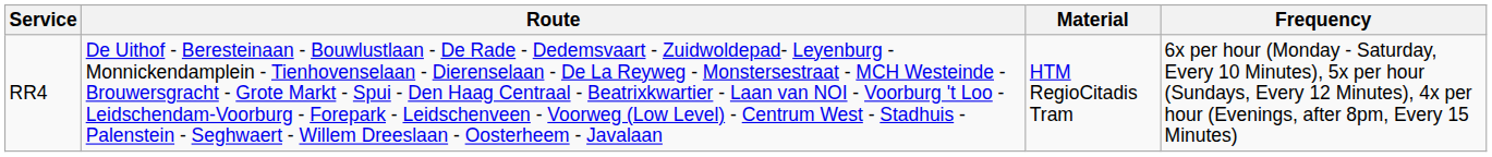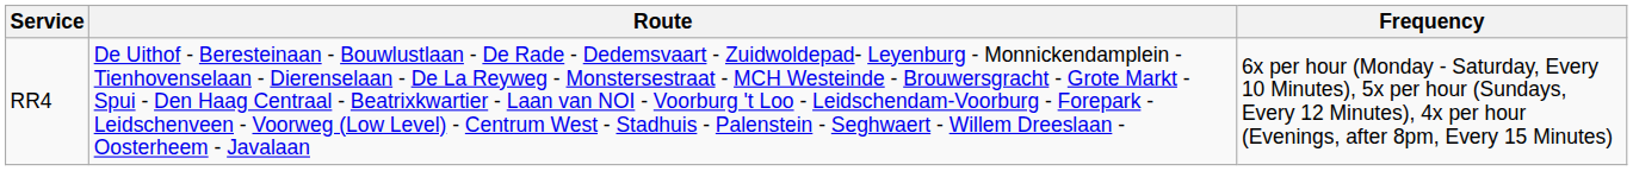- column: Material | HTM RegioCitadis Tram
